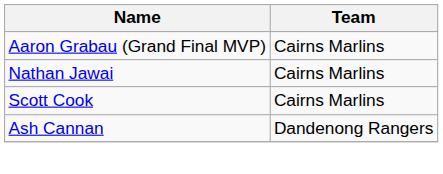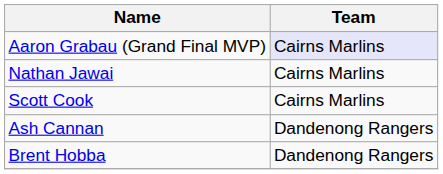Aaron Grabau (Grand Final MVP) | Team: no background -> lavender background
+ row: Brent Hobba | Dandenong Rangers
